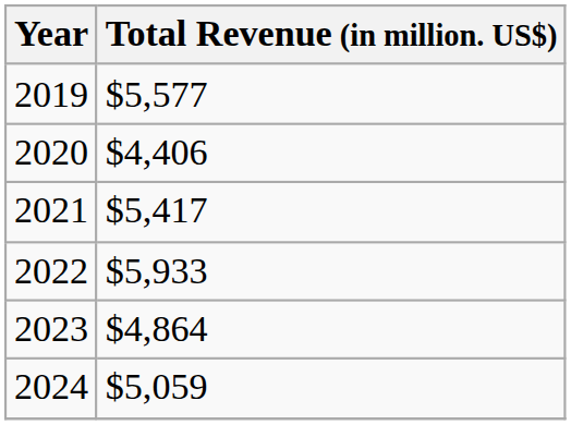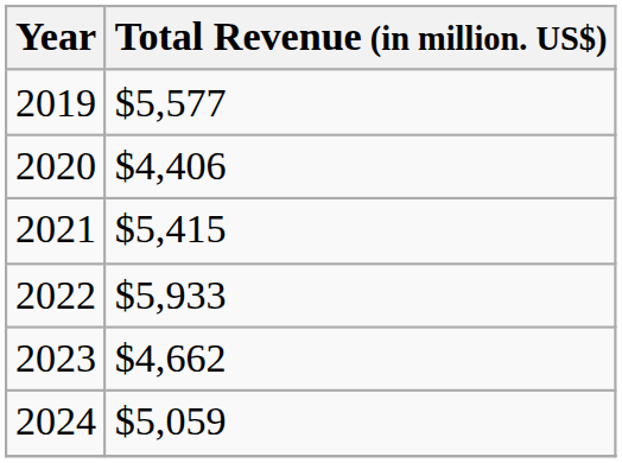2021 | Total Revenue (in million. US$): $5,417 -> $5,415
2023 | Total Revenue (in million. US$): $4,864 -> $4,662
